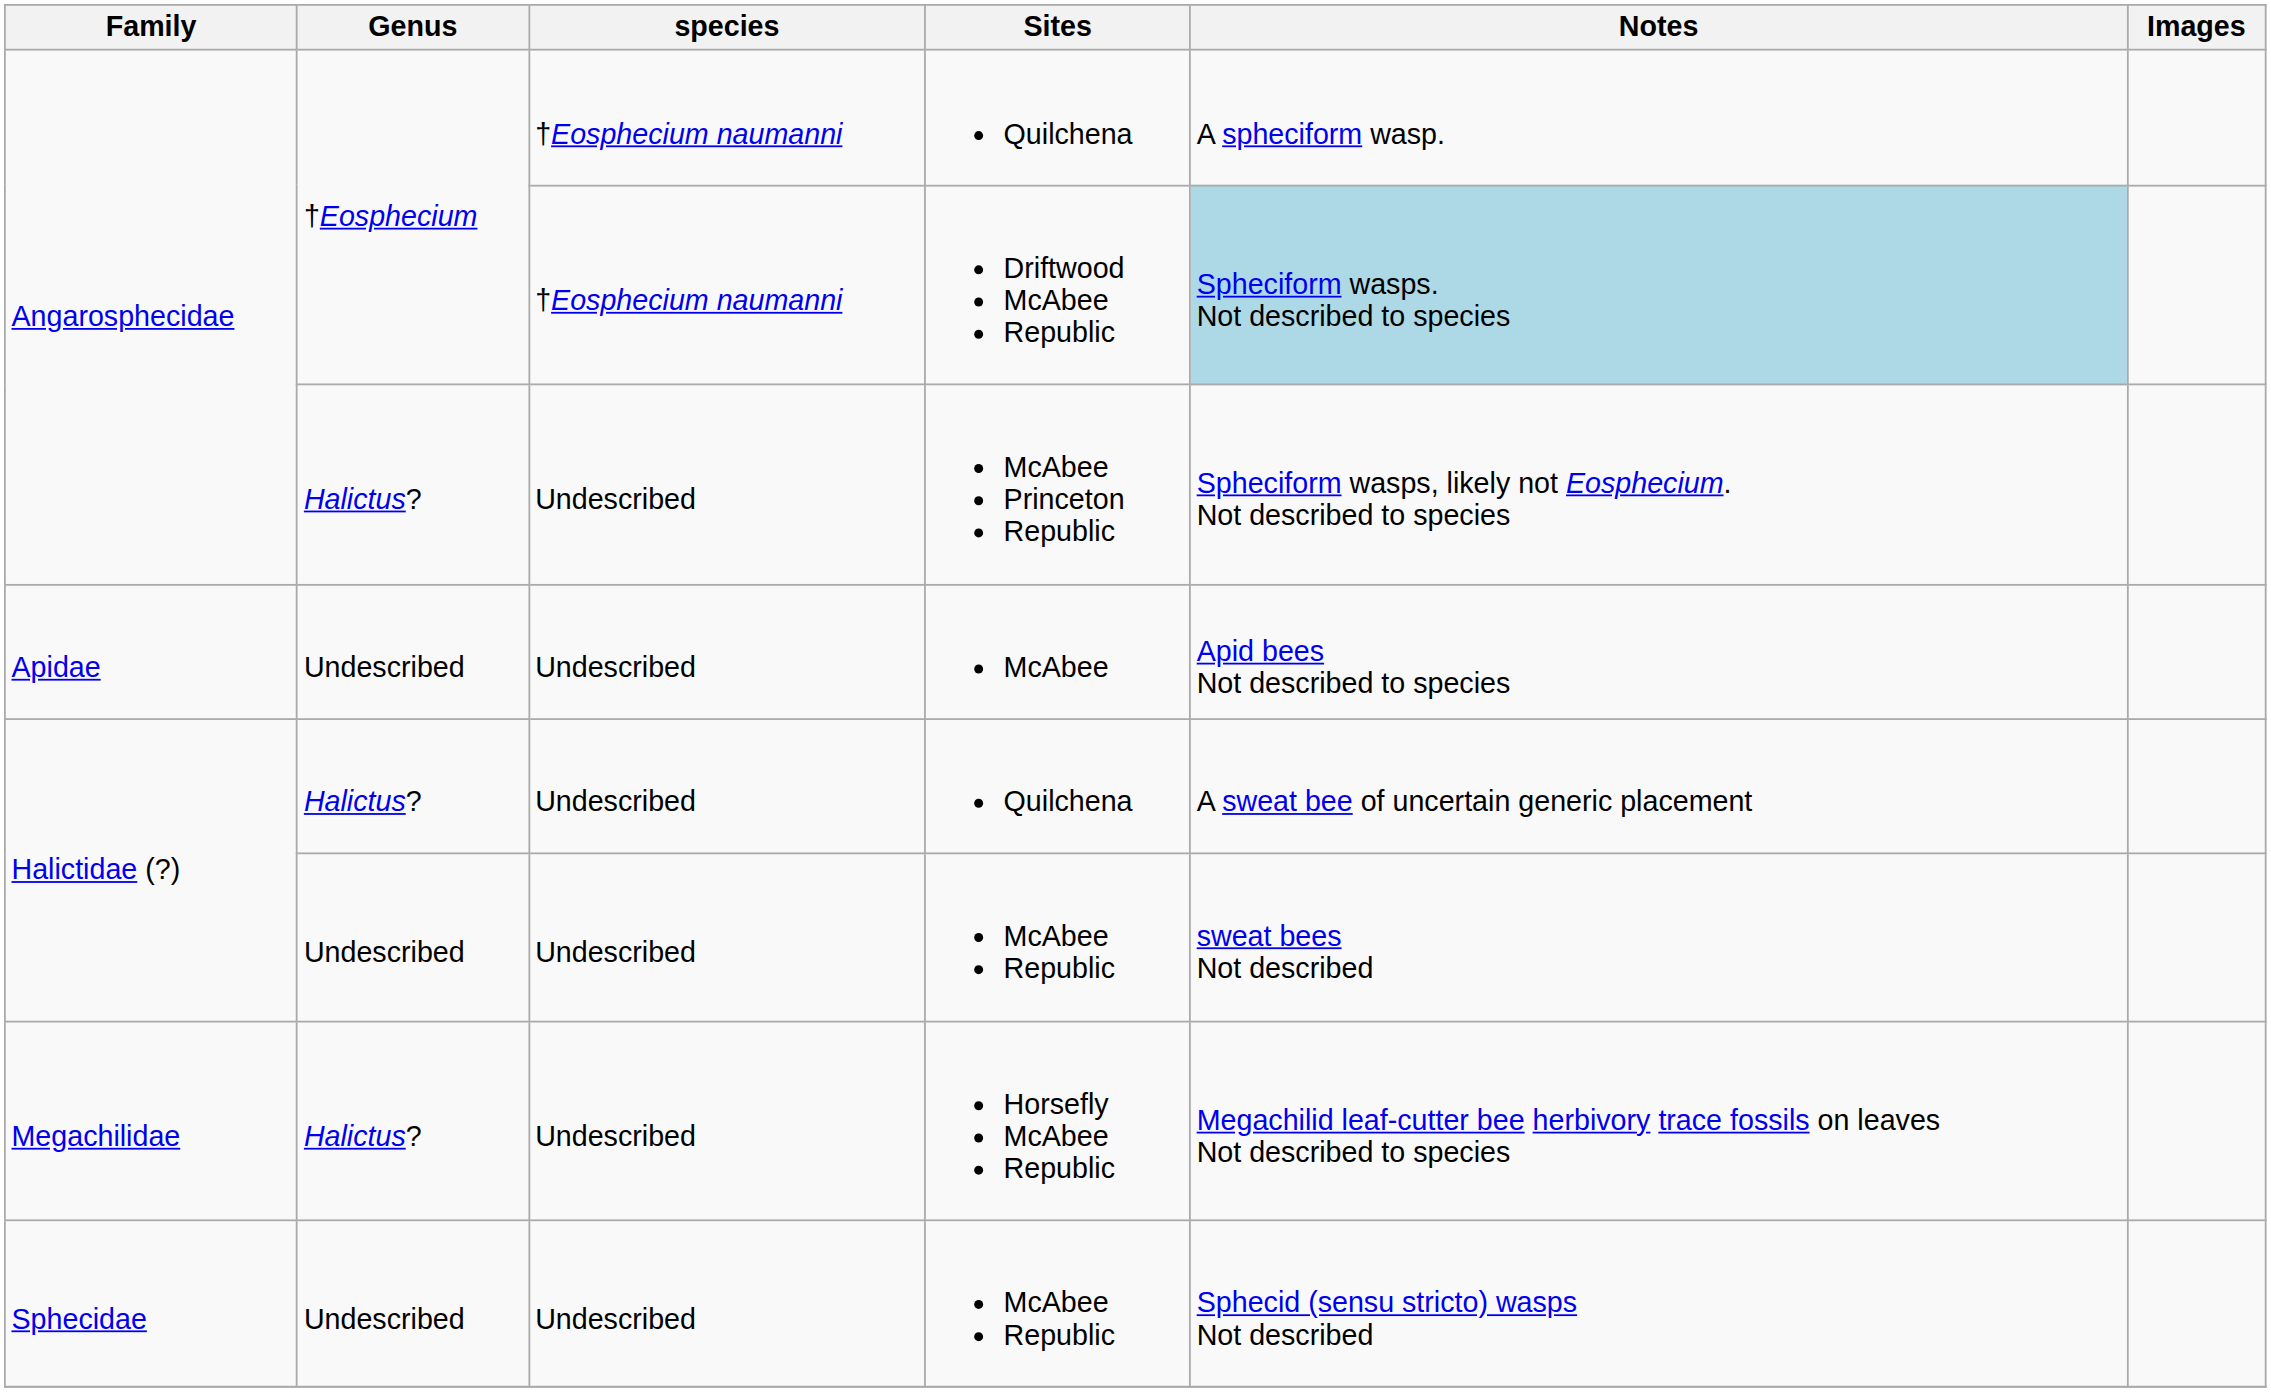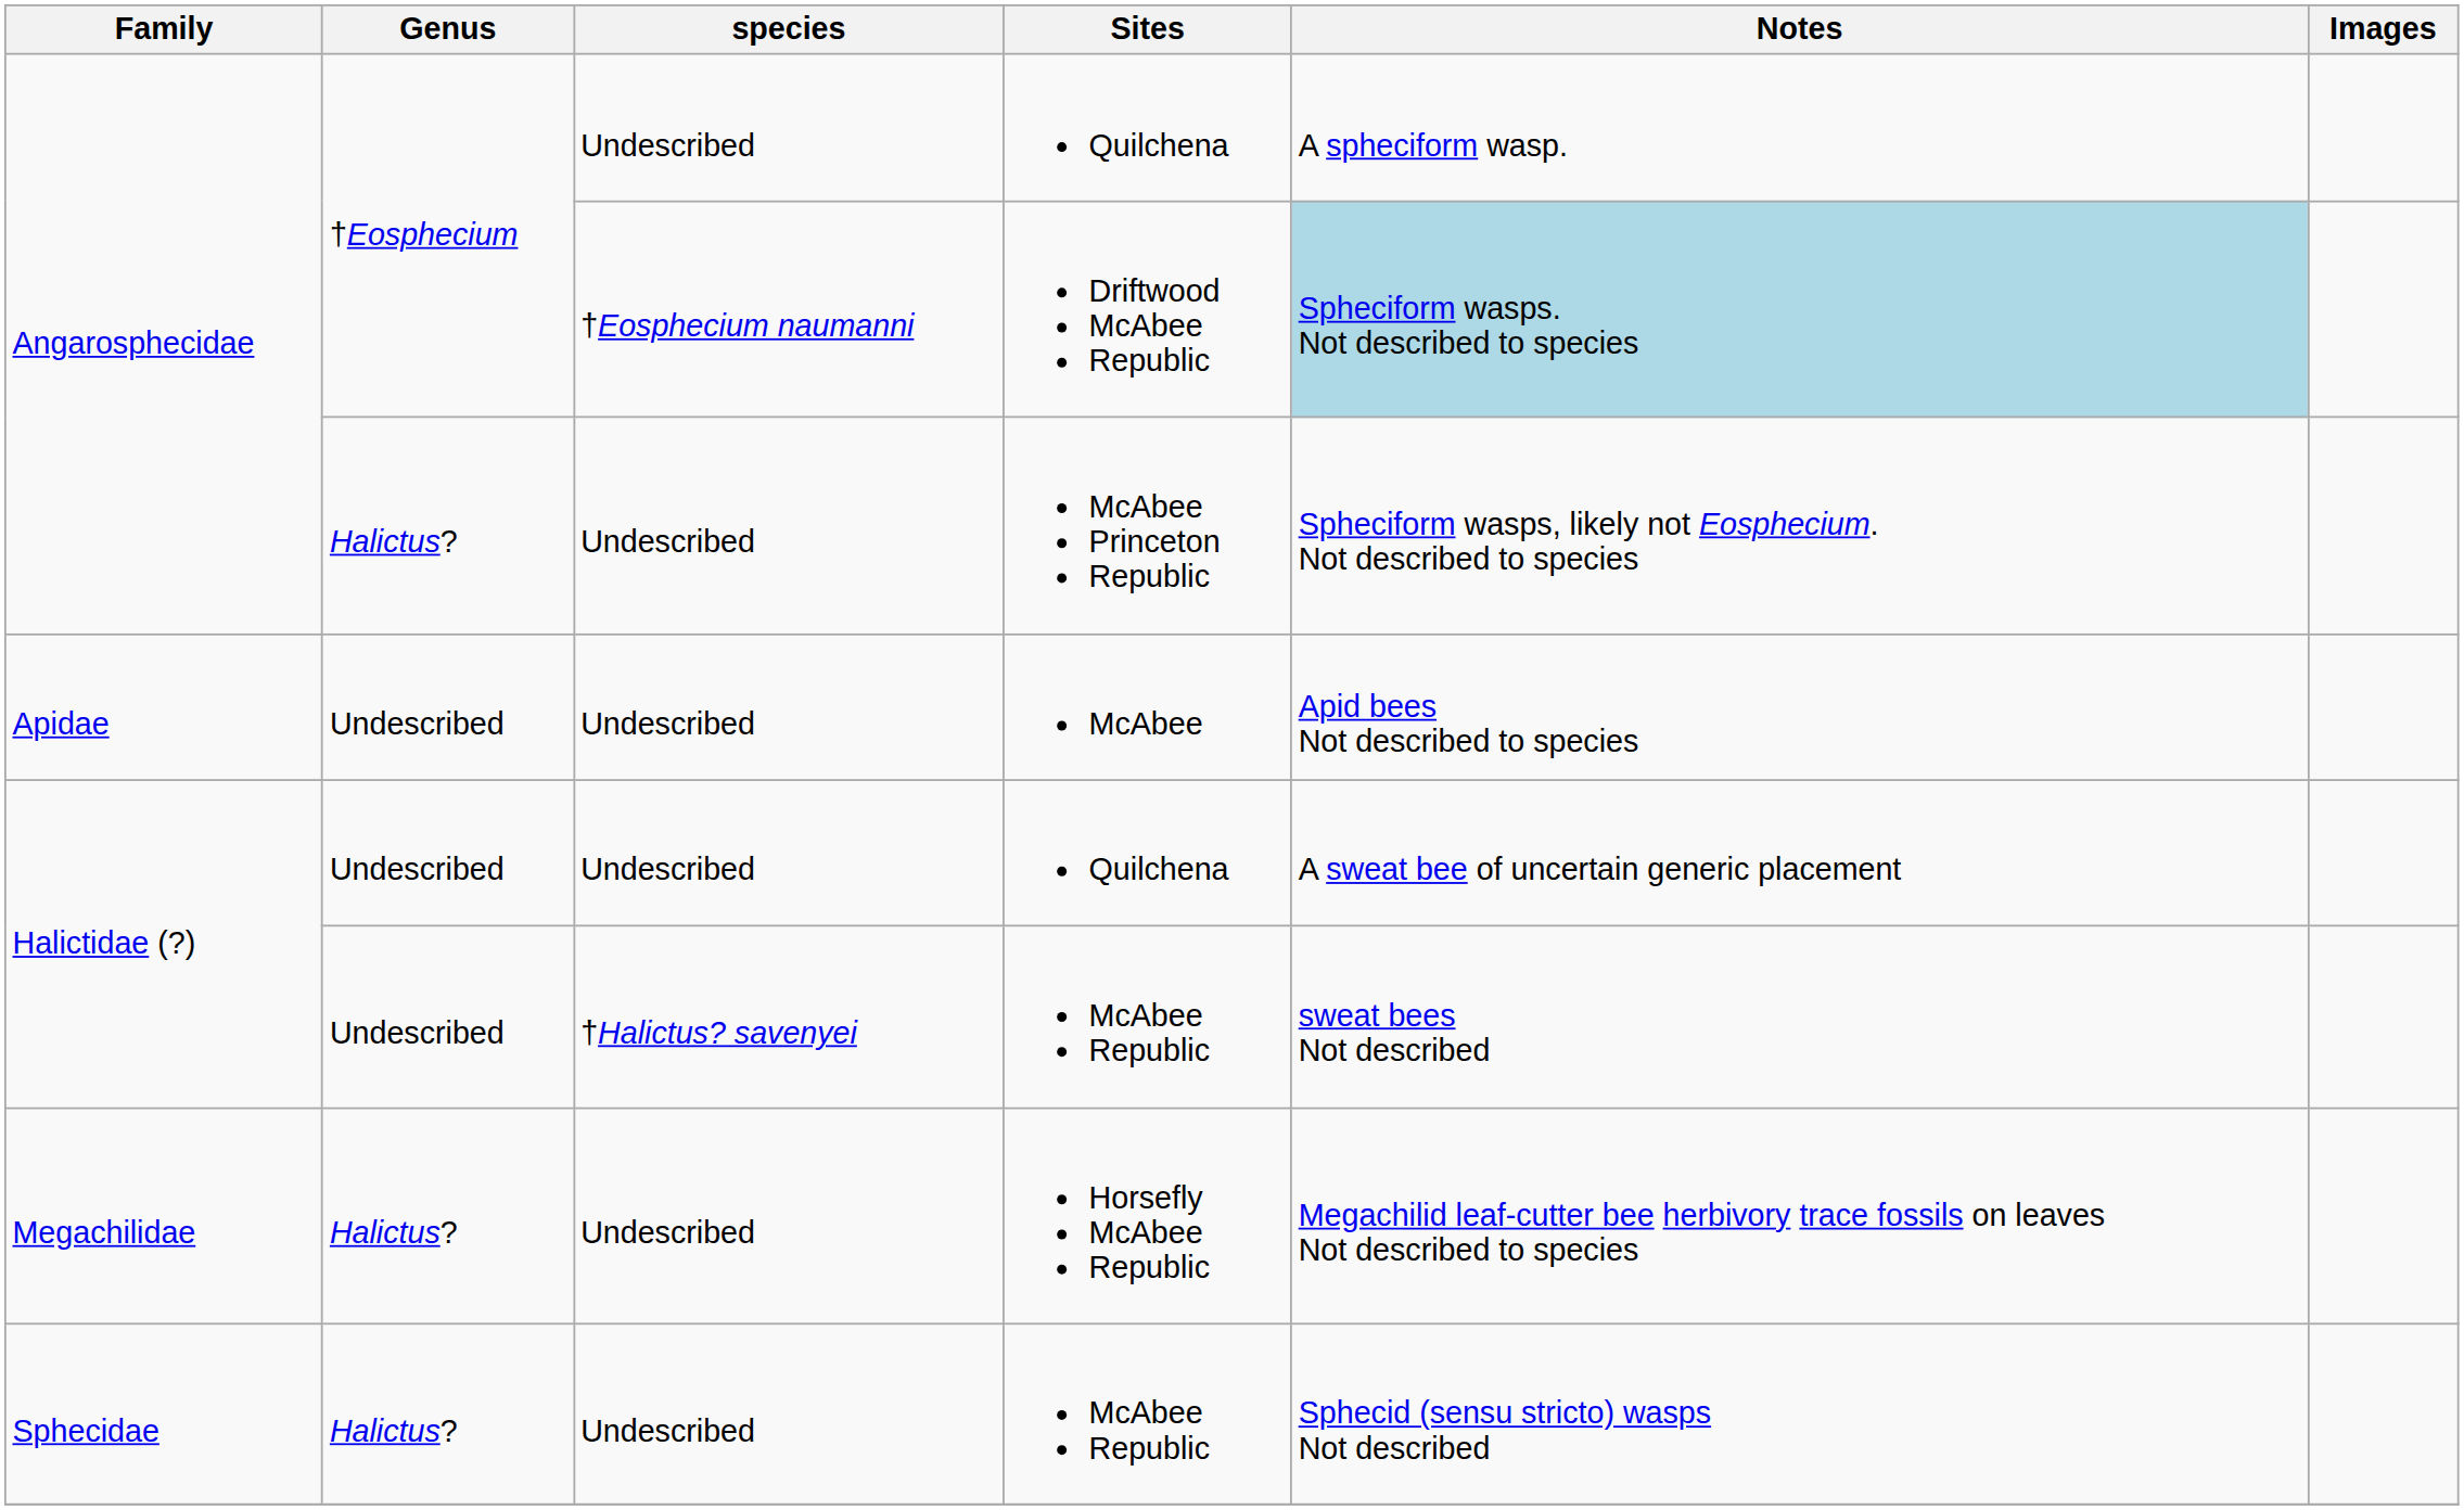Angarosphecidae / Quilchena | species: †Eosphecium naumanni -> Undescribed
Halictidae (?) / Quilchena | Genus: Halictus? -> Undescribed
Halictidae (?) / McAbee Republic | species: Undescribed -> †Halictus? savenyei
Sphecidae / McAbee Republic | Genus: Undescribed -> Halictus?
